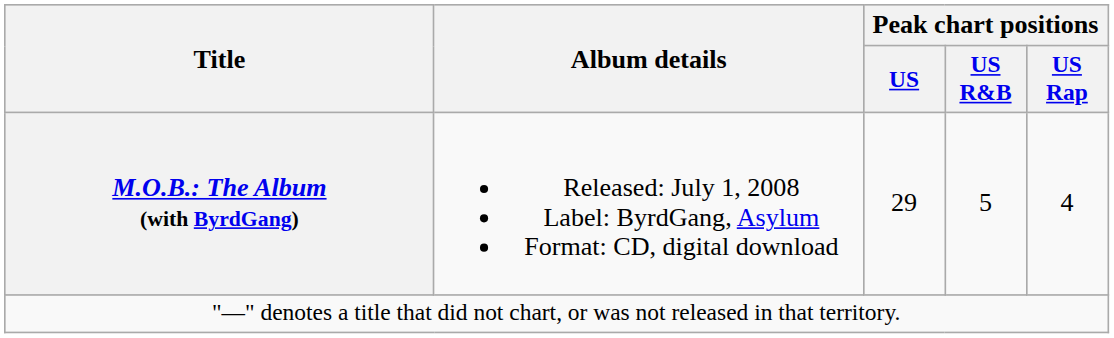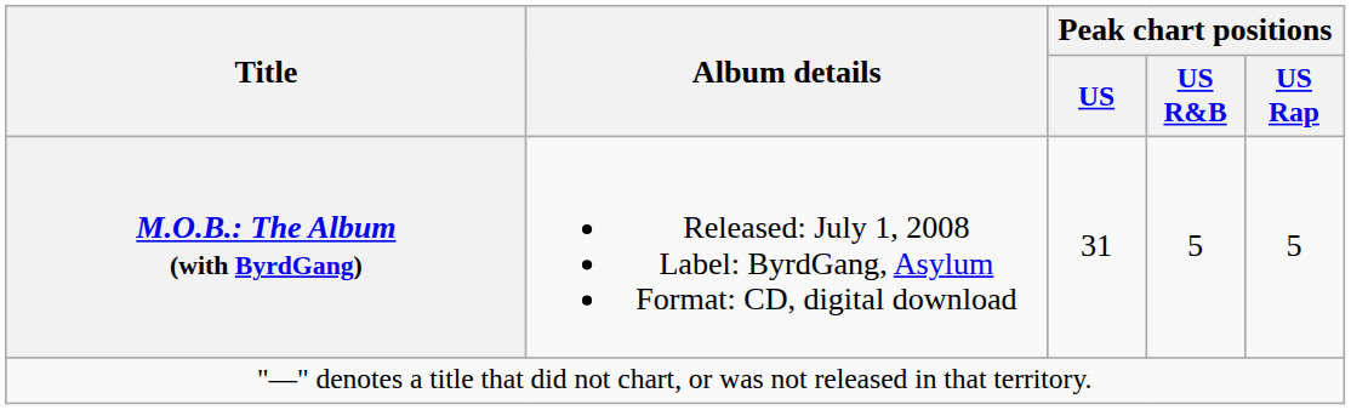M.O.B.: The Album (with ByrdGang) | Peak chart positions / US: 29 -> 31
M.O.B.: The Album (with ByrdGang) | Peak chart positions / US Rap: 4 -> 5
